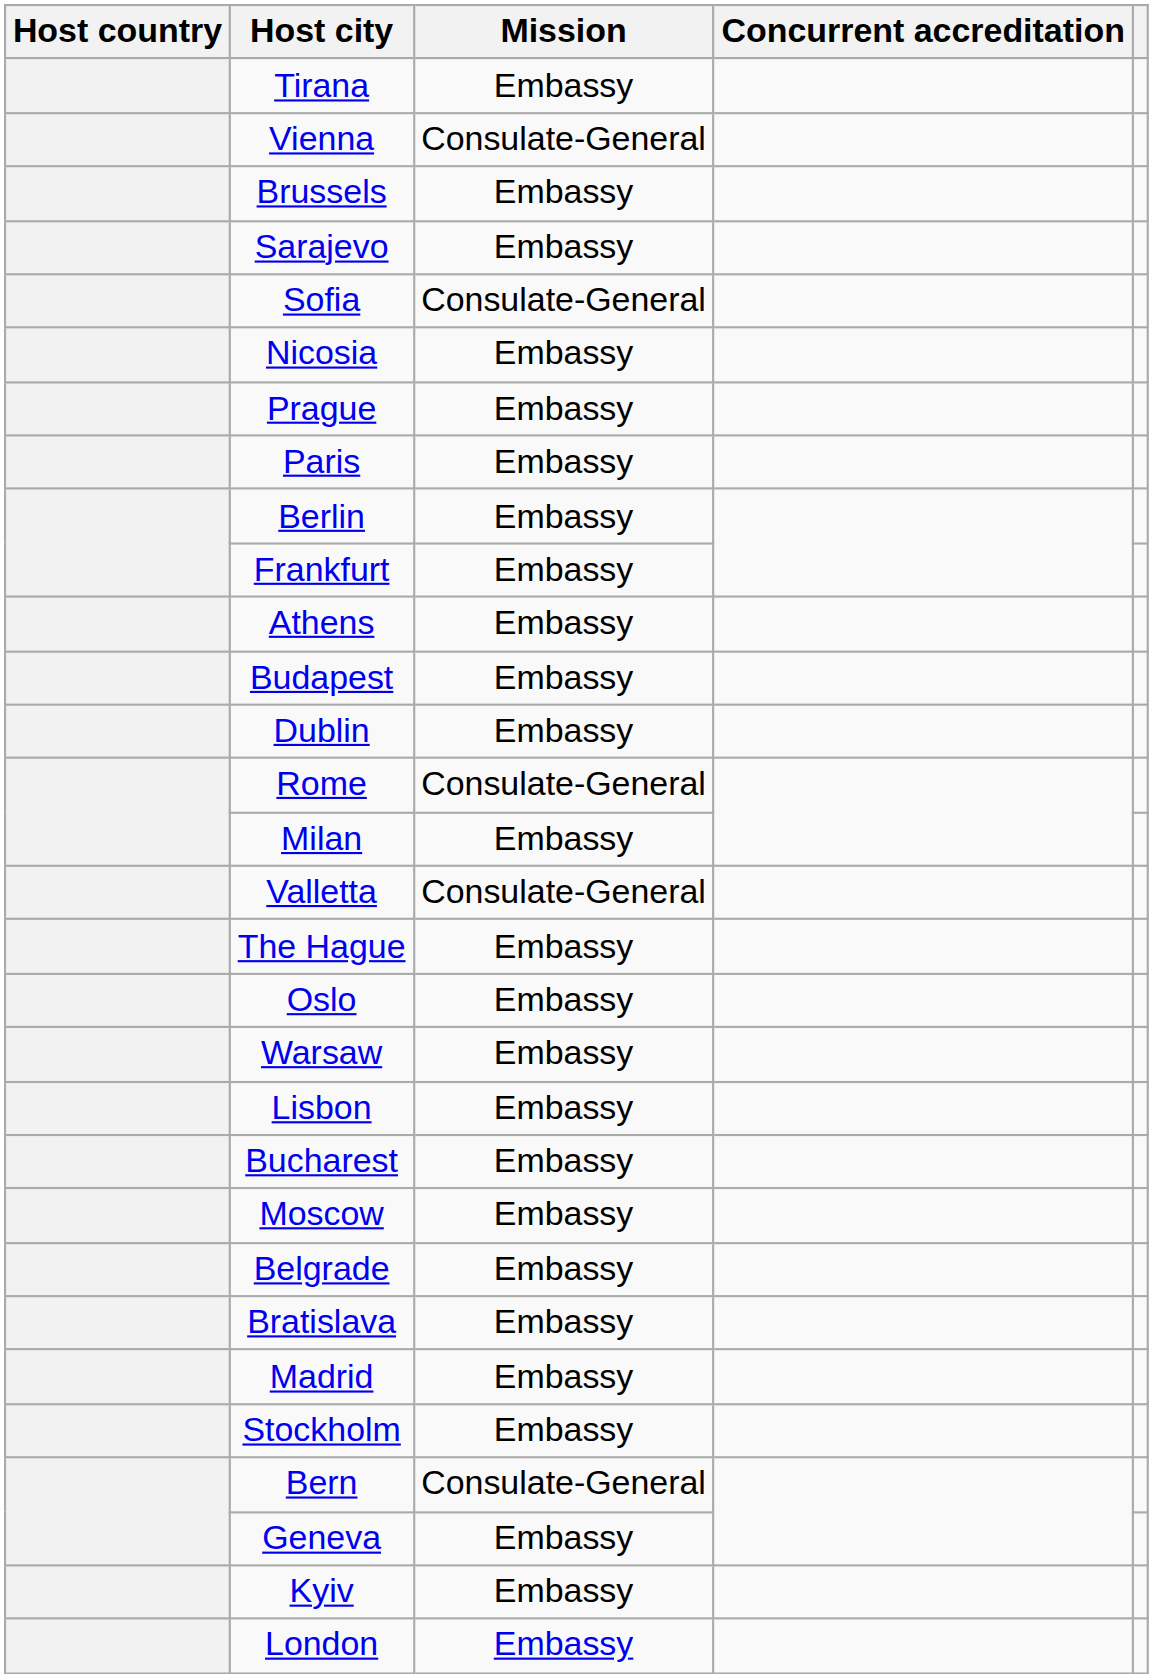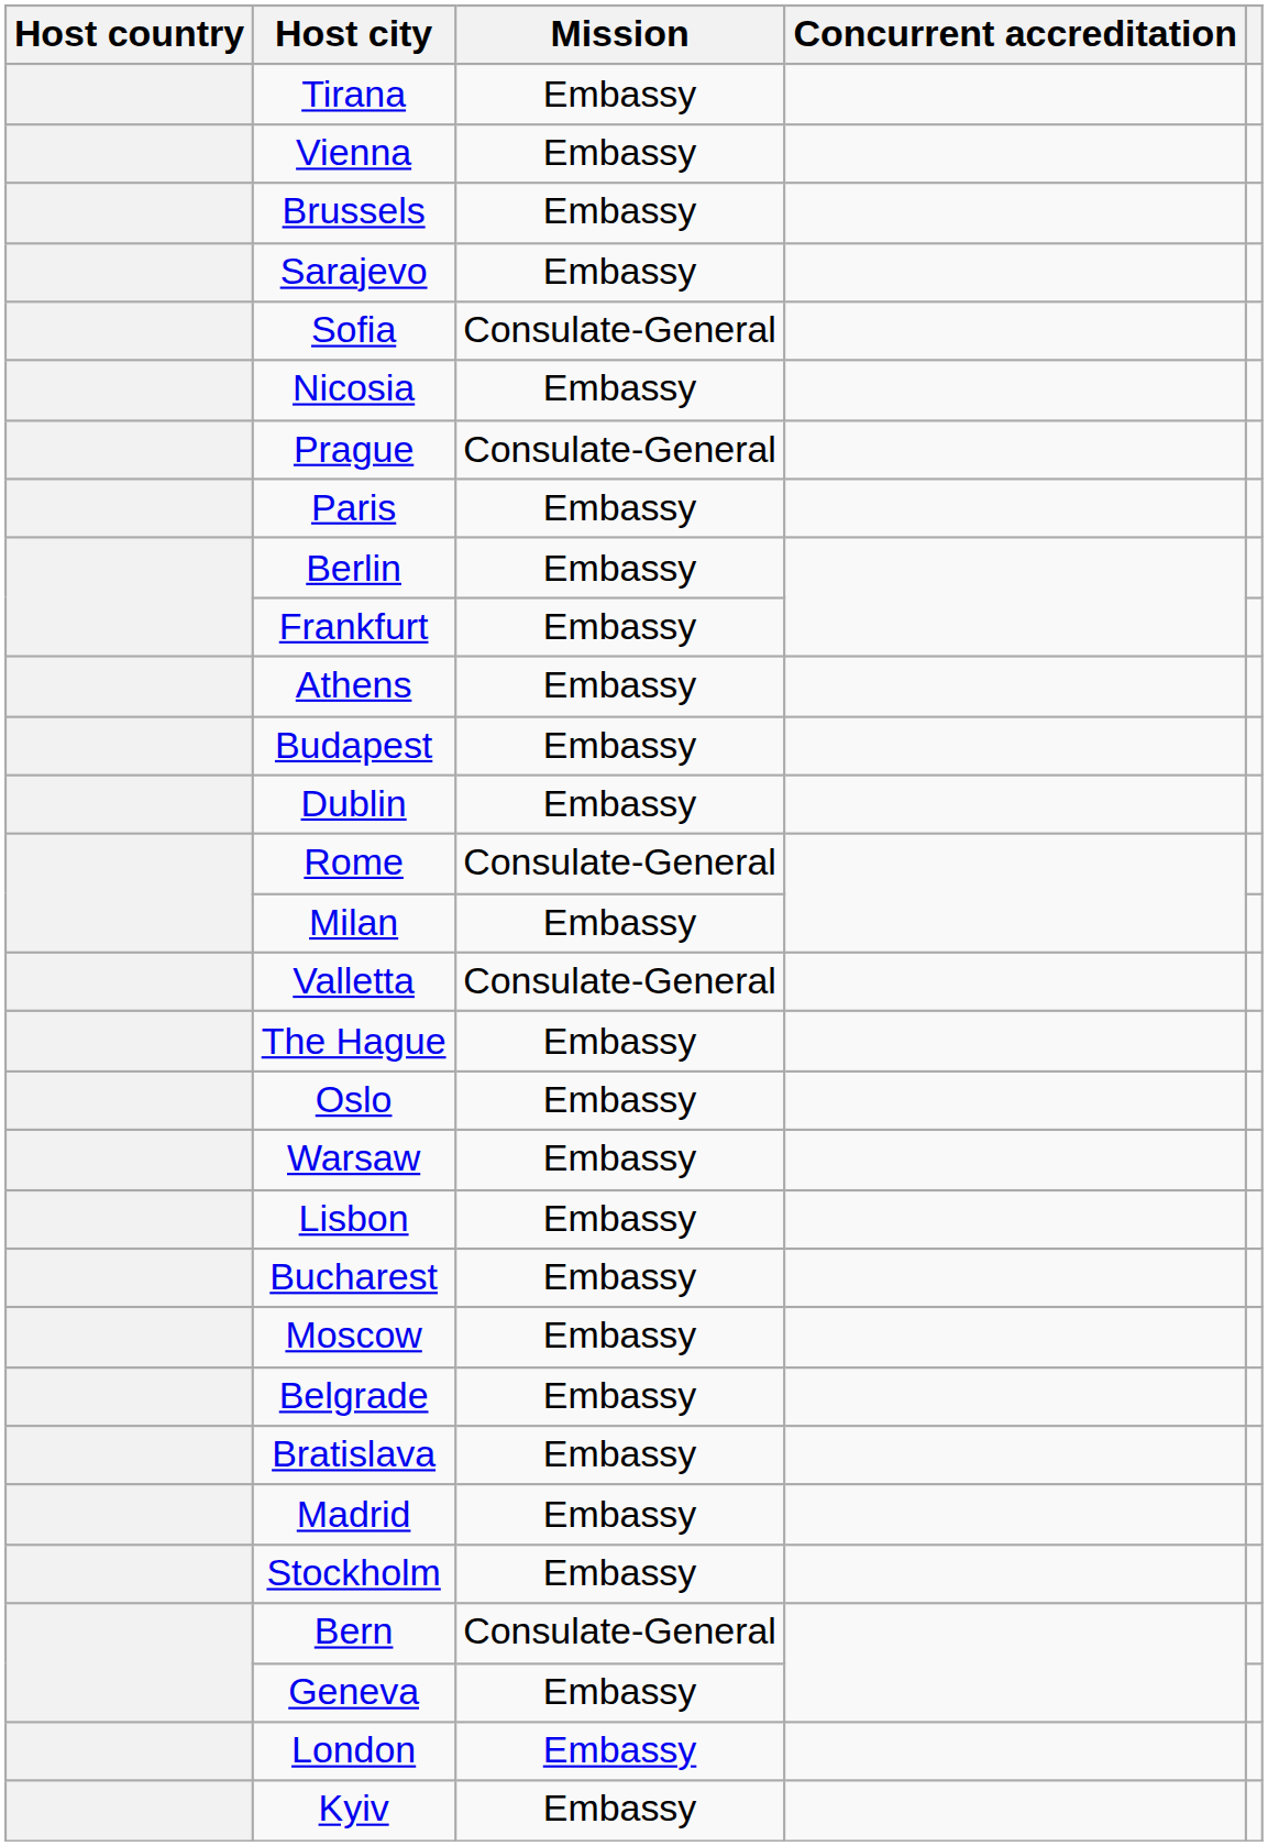Vienna | Mission: Consulate-General -> Embassy
Prague | Mission: Embassy -> Consulate-General
rows swapped: Kyiv <-> London
